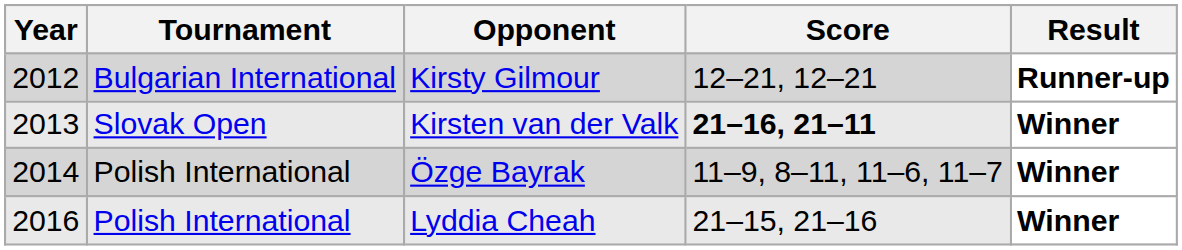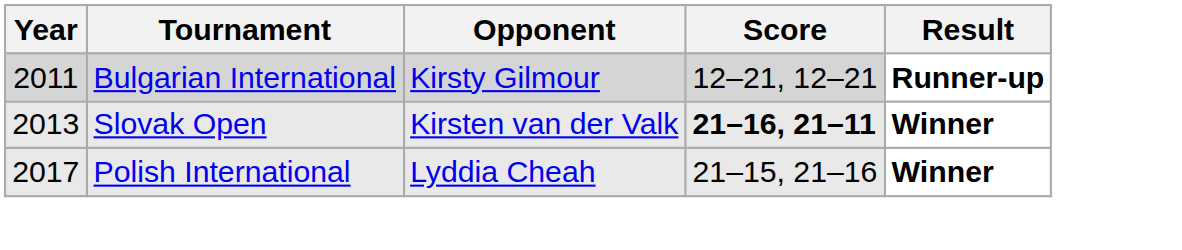Kirsty Gilmour | Year: 2012 -> 2011
- row: 2014 | Polish International | Özge Bayrak | 11–9, 8–11, 11–6, 11–7 | Winner
Lyddia Cheah | Year: 2016 -> 2017
